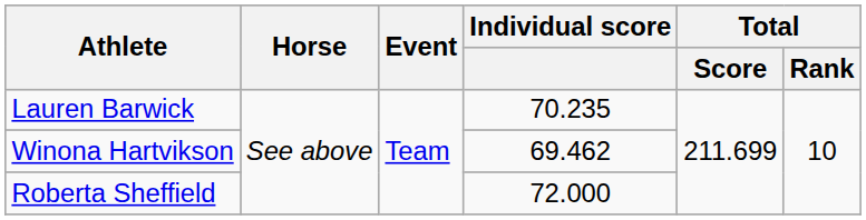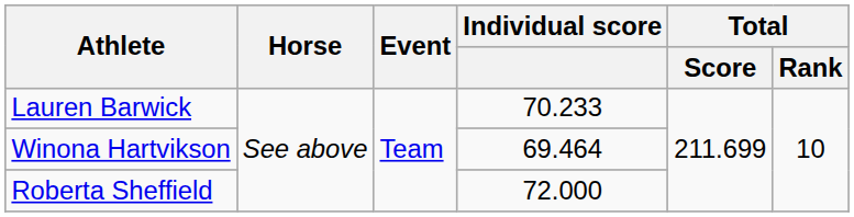Lauren Barwick | Individual score: 70.235 -> 70.233
Winona Hartvikson | Individual score: 69.462 -> 69.464
